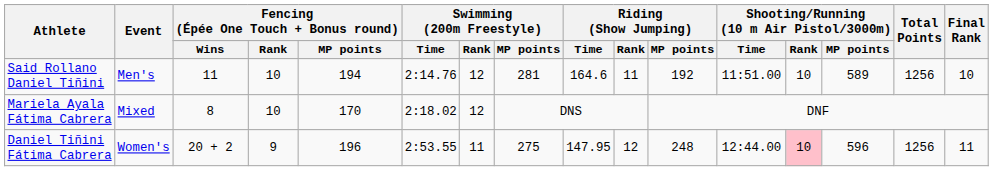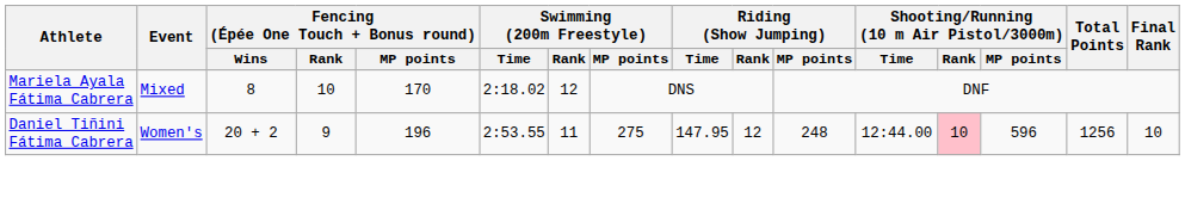- row: Said Rollano Daniel Tiñini | Men's | 11 | 10 | 194 | 2:14.76 | 12 | 281 | 164.6 | 11 | 192 | 11:51.00 | 10 | 589 | 1256 | 10
Daniel Tiñini Fátima Cabrera | Final Rank: 11 -> 10
